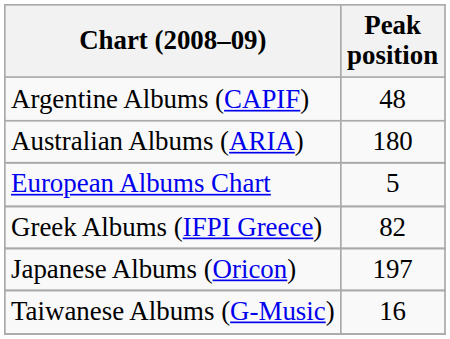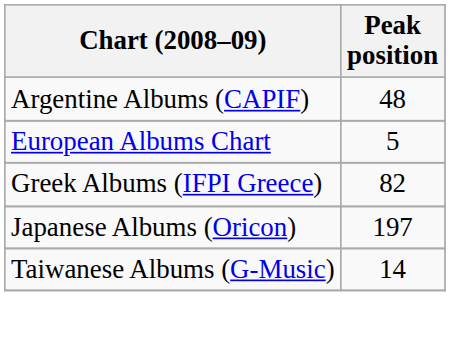- row: Australian Albums (ARIA) | 180
Taiwanese Albums (G-Music) | Peak position: 16 -> 14
